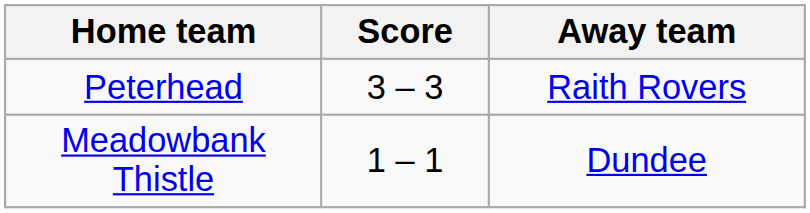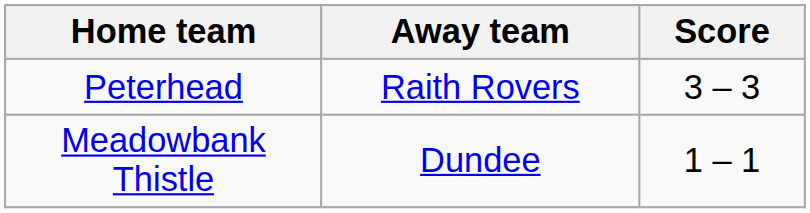columns swapped: Score <-> Away team
